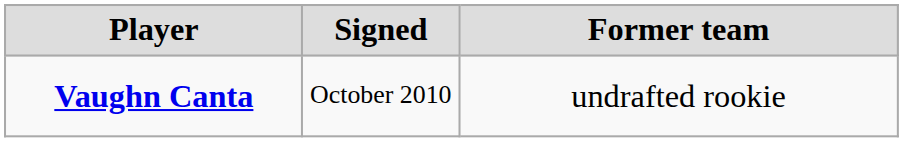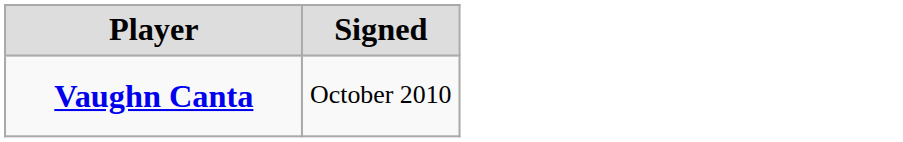- column: Former team | undrafted rookie
